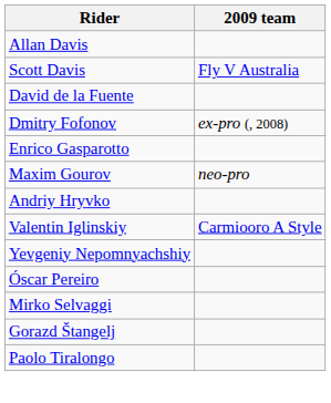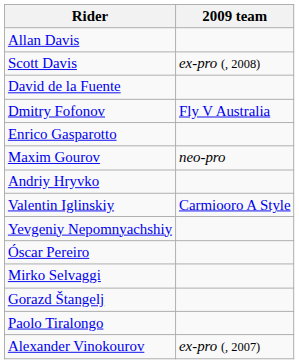Scott Davis | 2009 team: Fly V Australia -> ex-pro (, 2008)
Dmitry Fofonov | 2009 team: ex-pro (, 2008) -> Fly V Australia
+ row: Alexander Vinokourov | ex-pro (, 2007)
